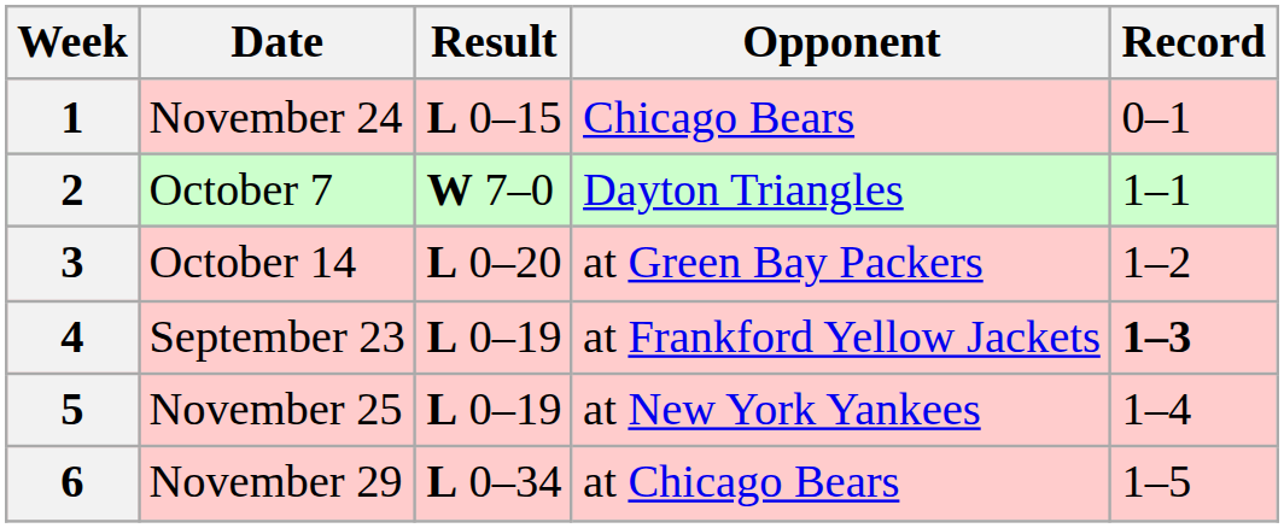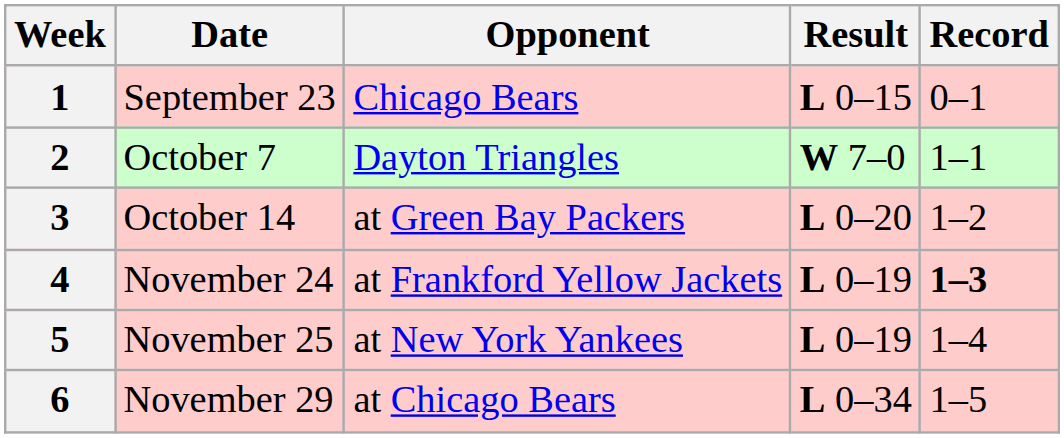columns swapped: Opponent <-> Result
1 | Date: November 24 -> September 23
4 | Date: September 23 -> November 24
